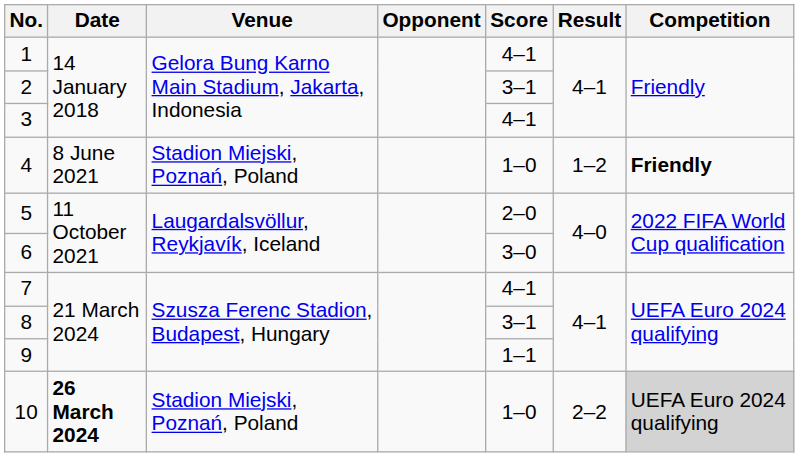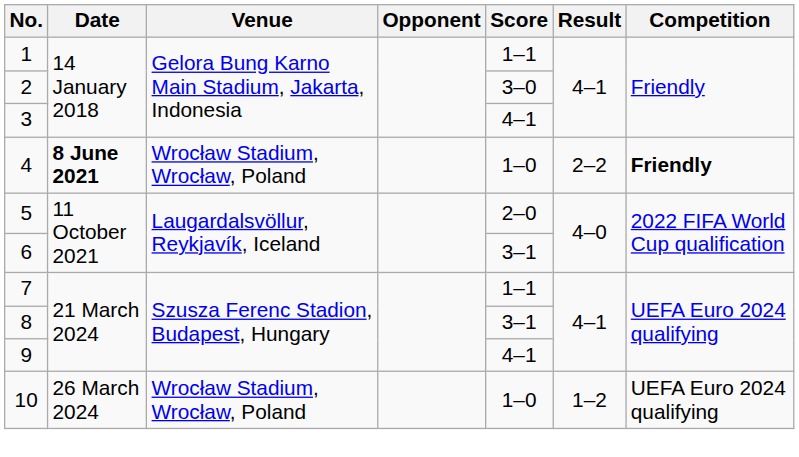1 | Score: 4–1 -> 1–1
2 | Score: 3–1 -> 3–0
4 | Date: normal -> bold
4 | Venue: Stadion Miejski, Poznań, Poland -> Wrocław Stadium, Wrocław, Poland
4 | Result: 1–2 -> 2–2
6 | Score: 3–0 -> 3–1
7 | Score: 4–1 -> 1–1
9 | Score: 1–1 -> 4–1
10 | Date: bold -> normal
10 | Venue: Stadion Miejski, Poznań, Poland -> Wrocław Stadium, Wrocław, Poland
10 | Result: 2–2 -> 1–2
10 | Competition: lightgrey background -> no background
